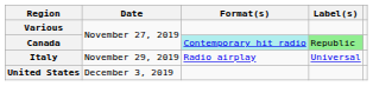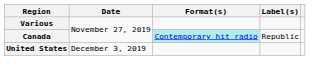Canada | Label(s): lightgreen background -> no background
- row: Italy | November 29, 2019 | Radio airplay | Universal
